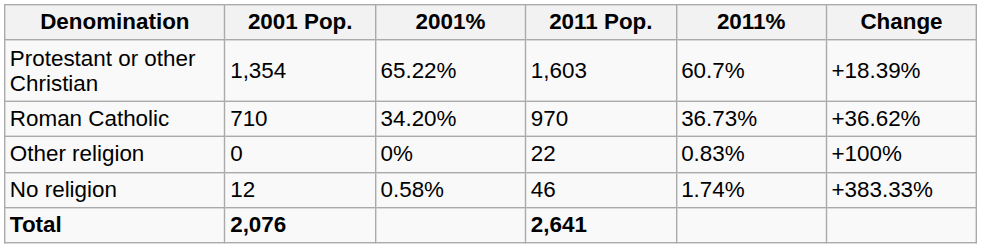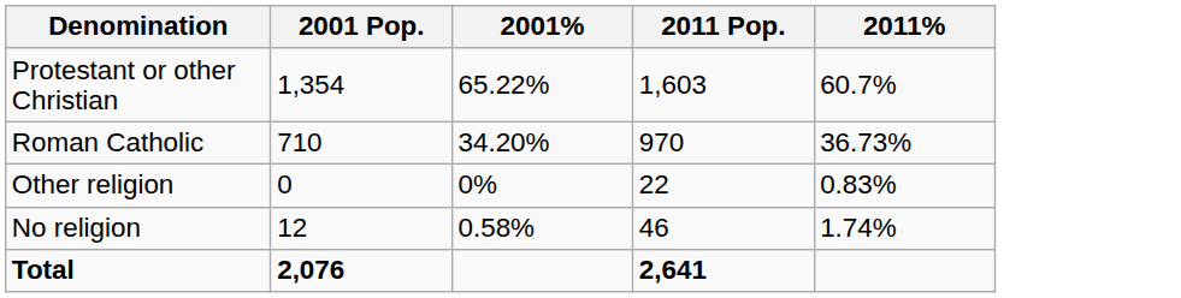- column: Change | +18.39% | +36.62% | +100% | +383.33%
